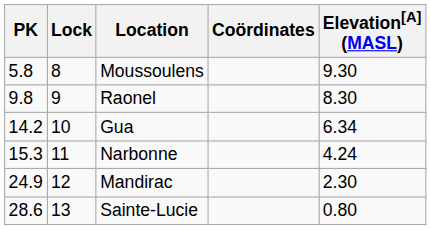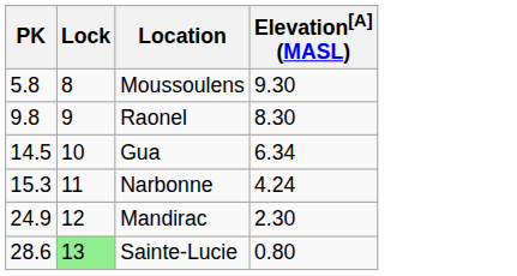- column: Coördinates
Gua | PK: 14.2 -> 14.5
Sainte-Lucie | Lock: no background -> lightgreen background
